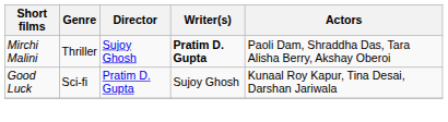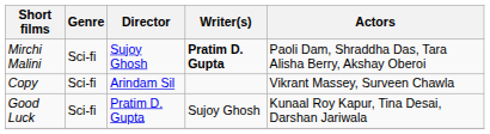Mirchi Malini | Genre: Thriller -> Sci-fi
+ row: Copy | Sci-fi | Arindam Sil | Vikrant Massey, Surveen Chawla
